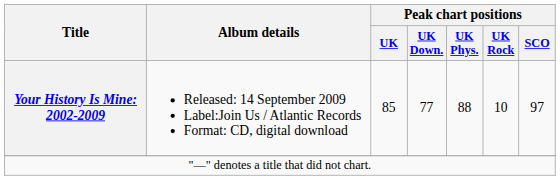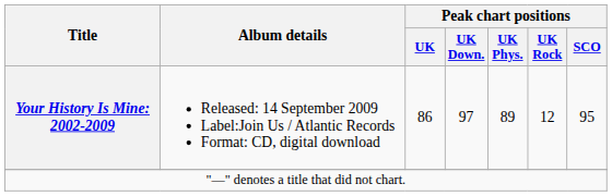Your History Is Mine: 2002-2009 | Peak chart positions / UK: 85 -> 86
Your History Is Mine: 2002-2009 | Peak chart positions / UK Down.: 77 -> 97
Your History Is Mine: 2002-2009 | Peak chart positions / UK Phys.: 88 -> 89
Your History Is Mine: 2002-2009 | Peak chart positions / UK Rock: 10 -> 12
Your History Is Mine: 2002-2009 | Peak chart positions / SCO: 97 -> 95
